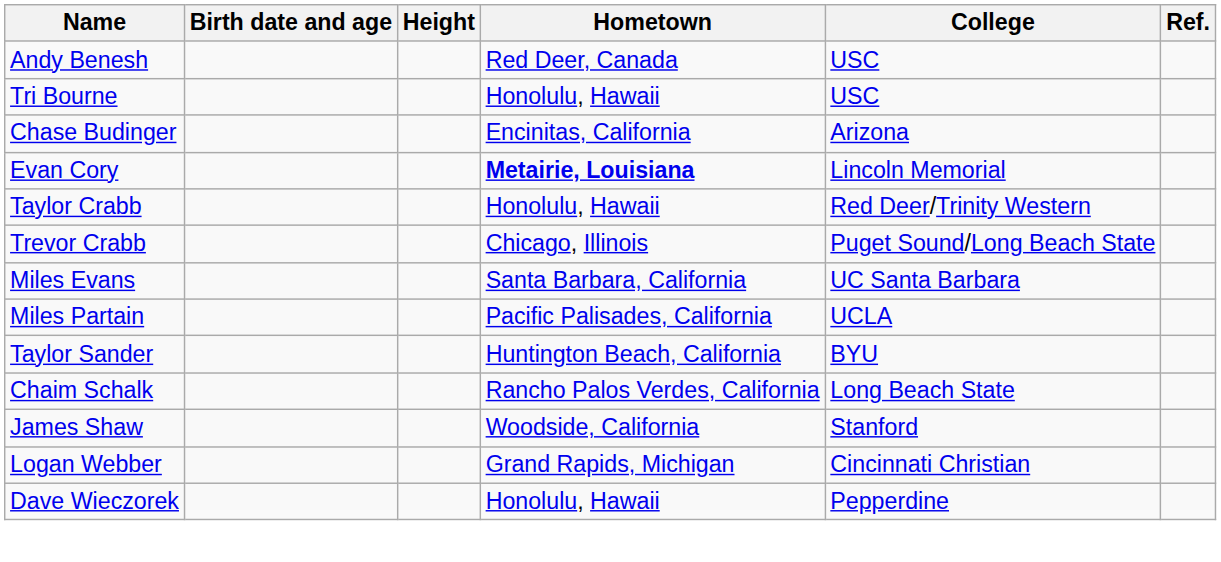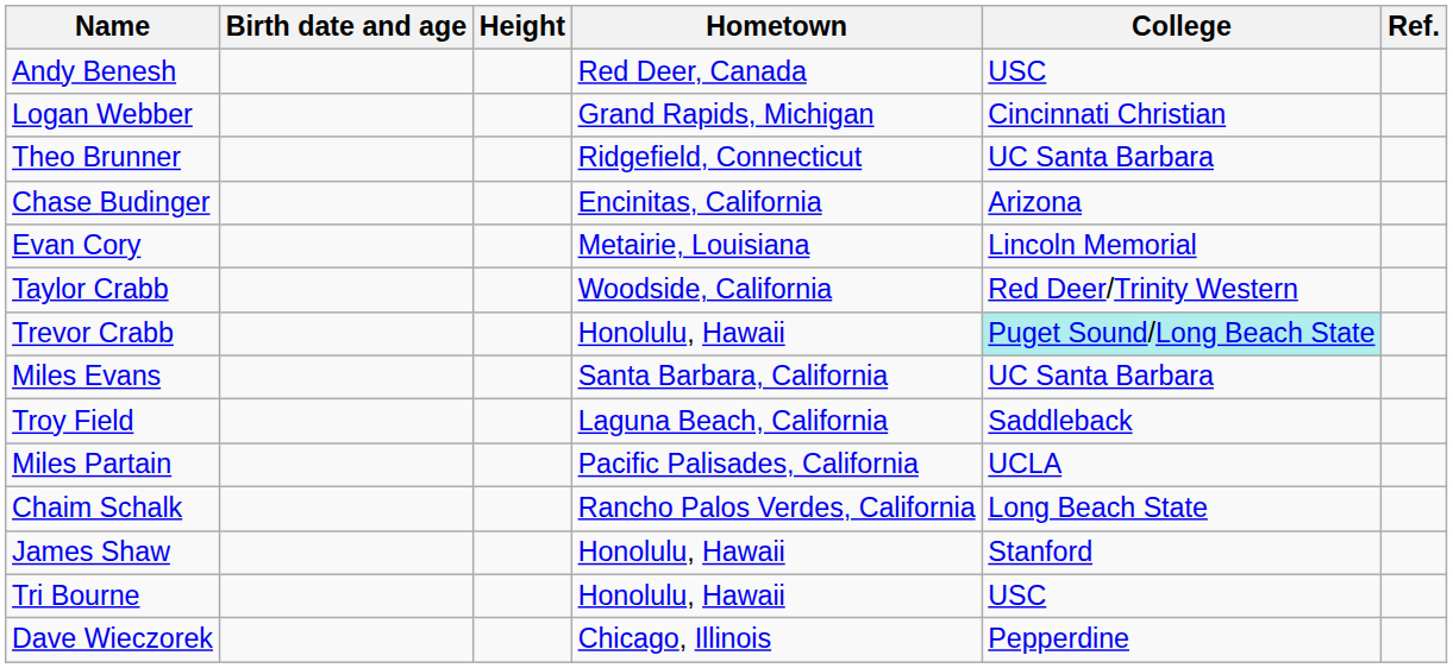rows swapped: Tri Bourne <-> Logan Webber
+ row: Theo Brunner | Ridgefield, Connecticut | UC Santa Barbara
Evan Cory | Hometown: bold -> normal
Taylor Crabb | Hometown: Honolulu, Hawaii -> Woodside, California
Trevor Crabb | Hometown: Chicago, Illinois -> Honolulu, Hawaii
Trevor Crabb | College: no background -> paleturquoise background
+ row: Troy Field | Laguna Beach, California | Saddleback
- row: Taylor Sander | Huntington Beach, California | BYU
James Shaw | Hometown: Woodside, California -> Honolulu, Hawaii
Dave Wieczorek | Hometown: Honolulu, Hawaii -> Chicago, Illinois
